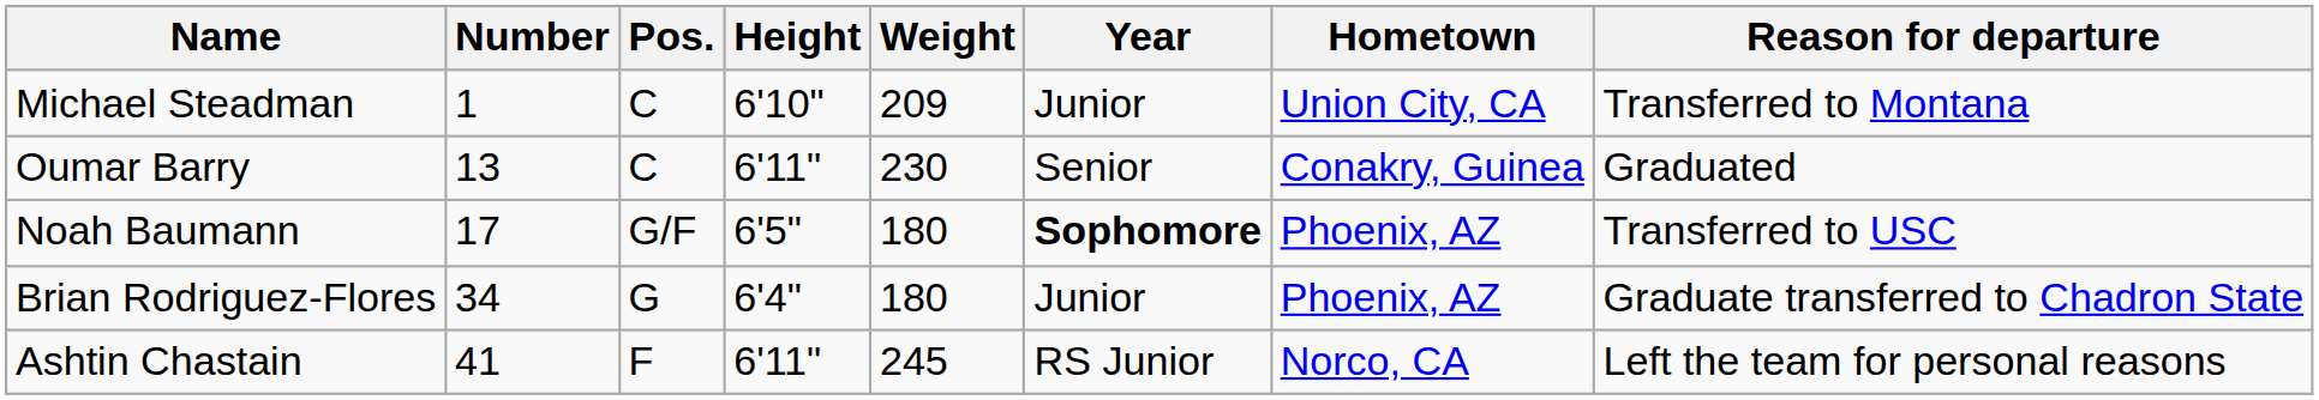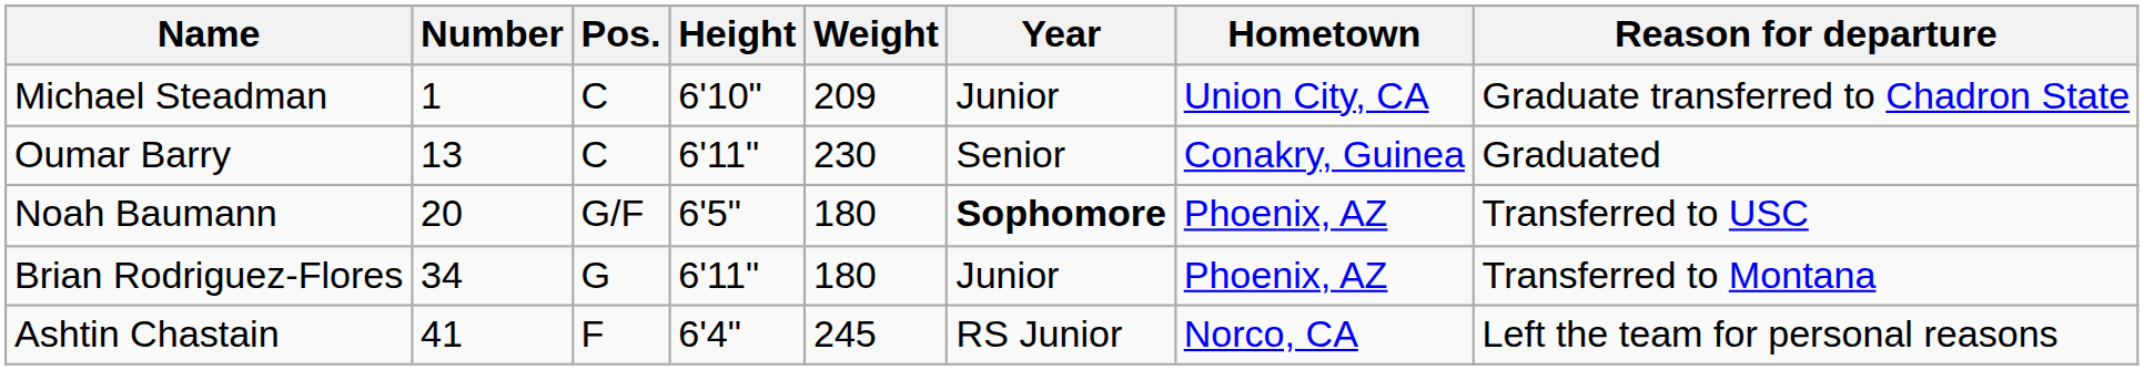Michael Steadman | Reason for departure: Transferred to Montana -> Graduate transferred to Chadron State
Noah Baumann | Number: 17 -> 20
Brian Rodriguez-Flores | Height: 6'4" -> 6'11"
Brian Rodriguez-Flores | Reason for departure: Graduate transferred to Chadron State -> Transferred to Montana
Ashtin Chastain | Height: 6'11" -> 6'4"
